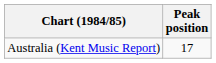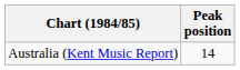Australia (Kent Music Report) | Peak position: 17 -> 14
